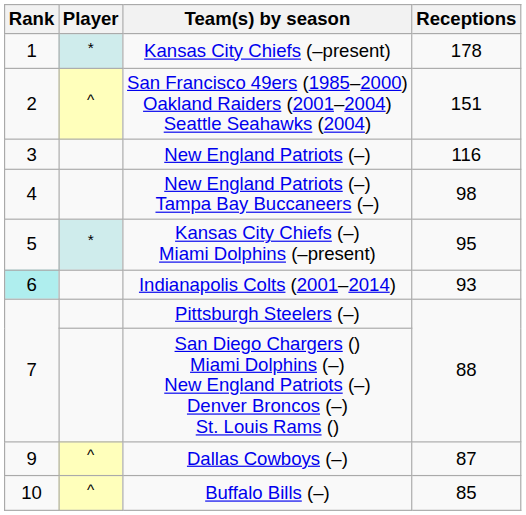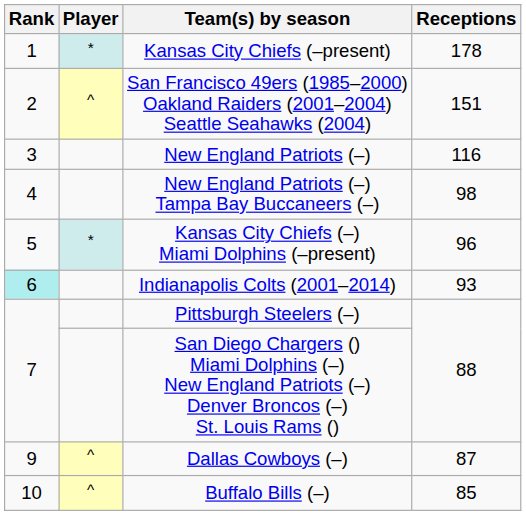Kansas City Chiefs (–) Miami Dolphins (–present) | Receptions: 95 -> 96
